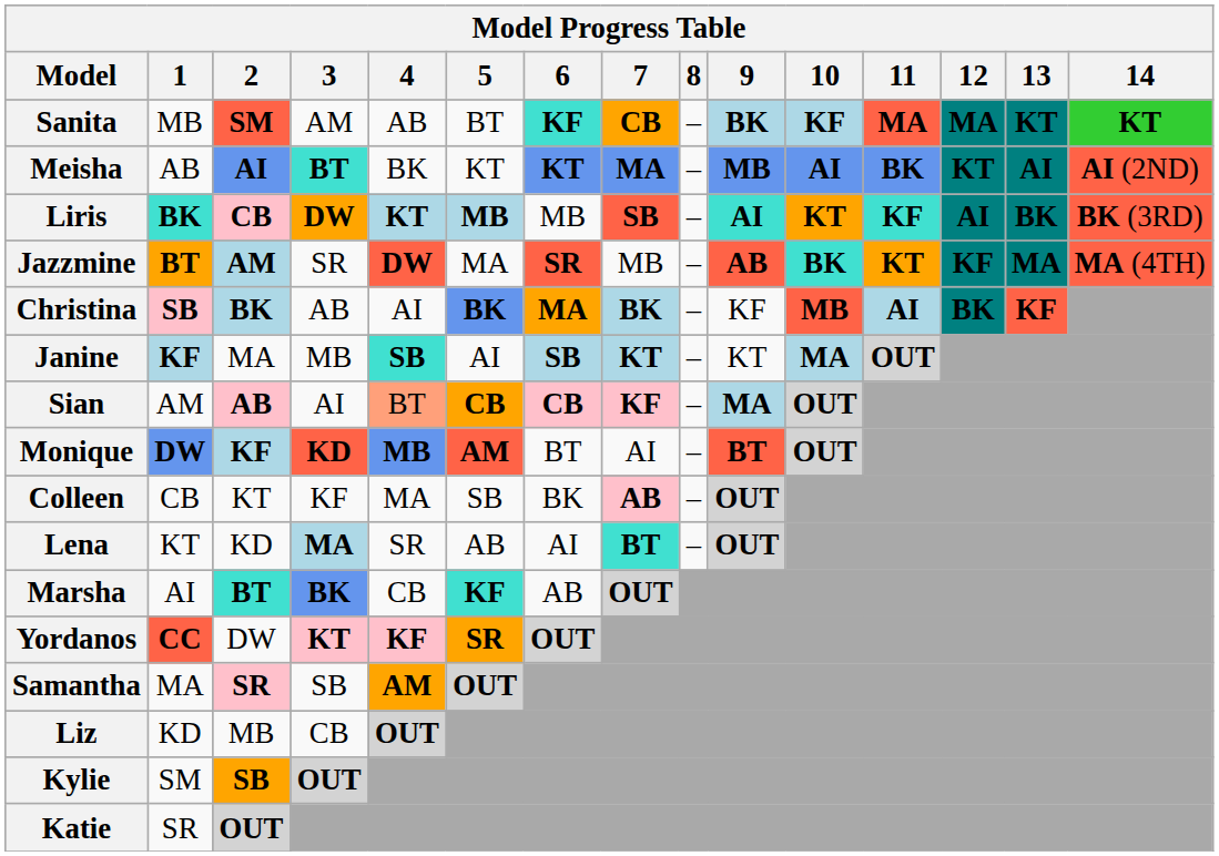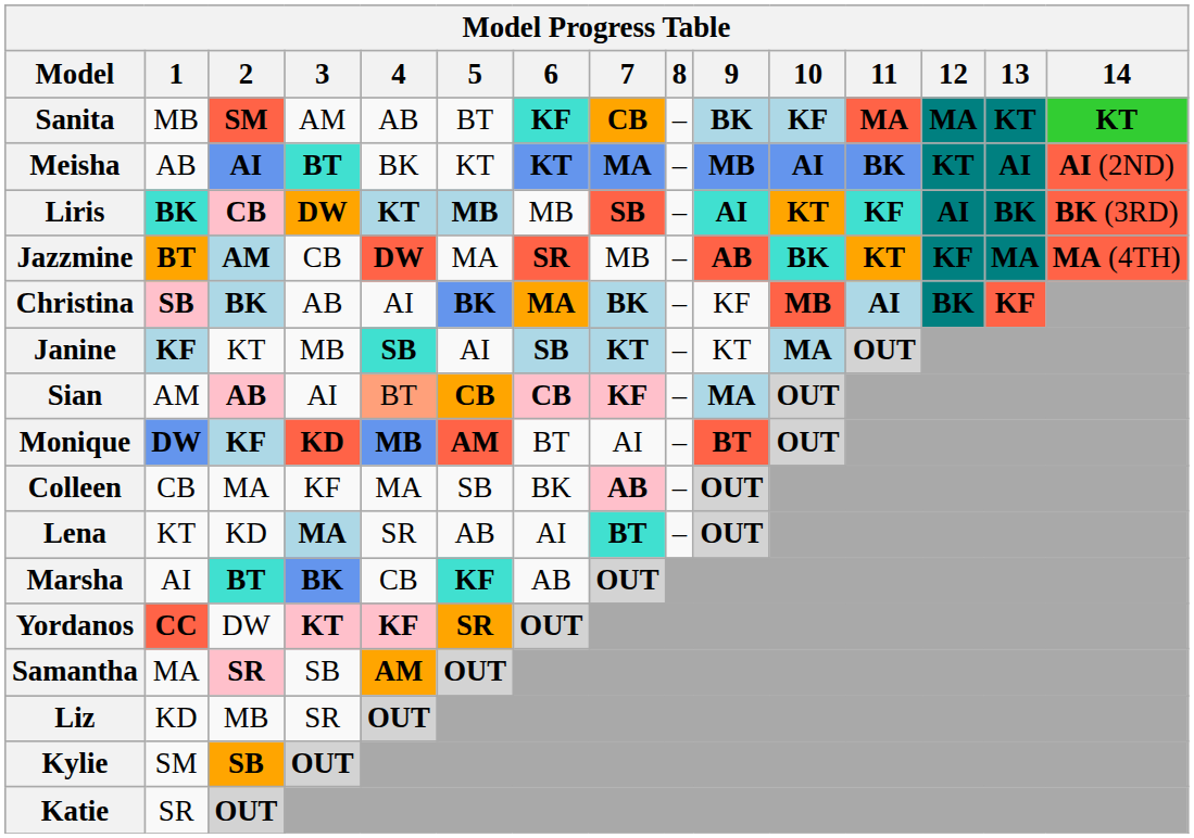Jazzmine | 3: SR -> CB
Janine | 2: MA -> KT
Colleen | 2: KT -> MA
Liz | 3: CB -> SR
